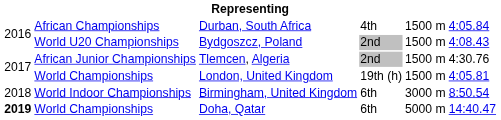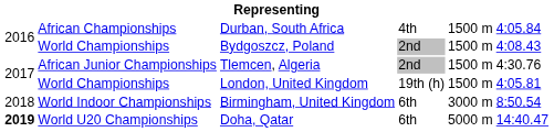Bydgoszcz, Poland | column 2: World U20 Championships -> World Championships
Doha, Qatar | column 2: World Championships -> World U20 Championships
